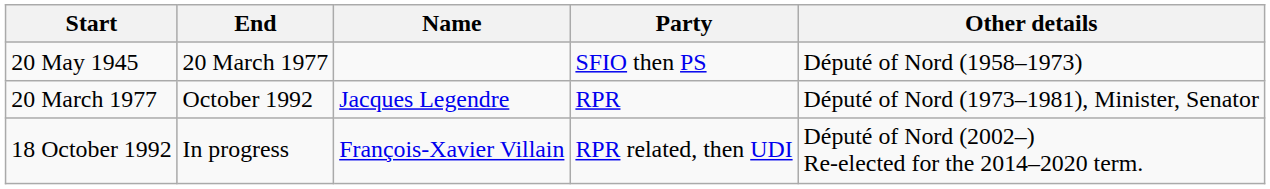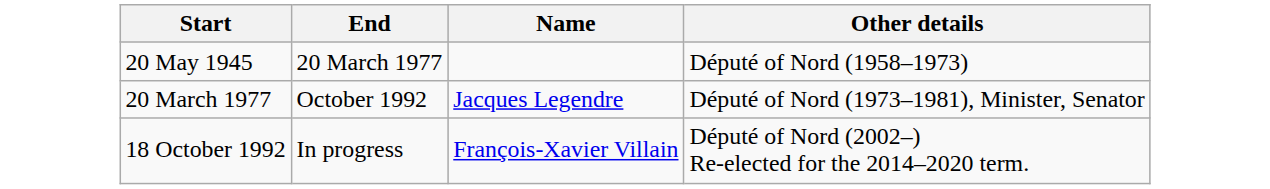- column: Party | SFIO then PS | RPR | RPR related, then UDI
